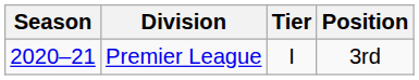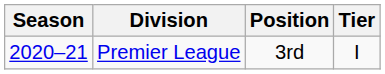columns swapped: Tier <-> Position
